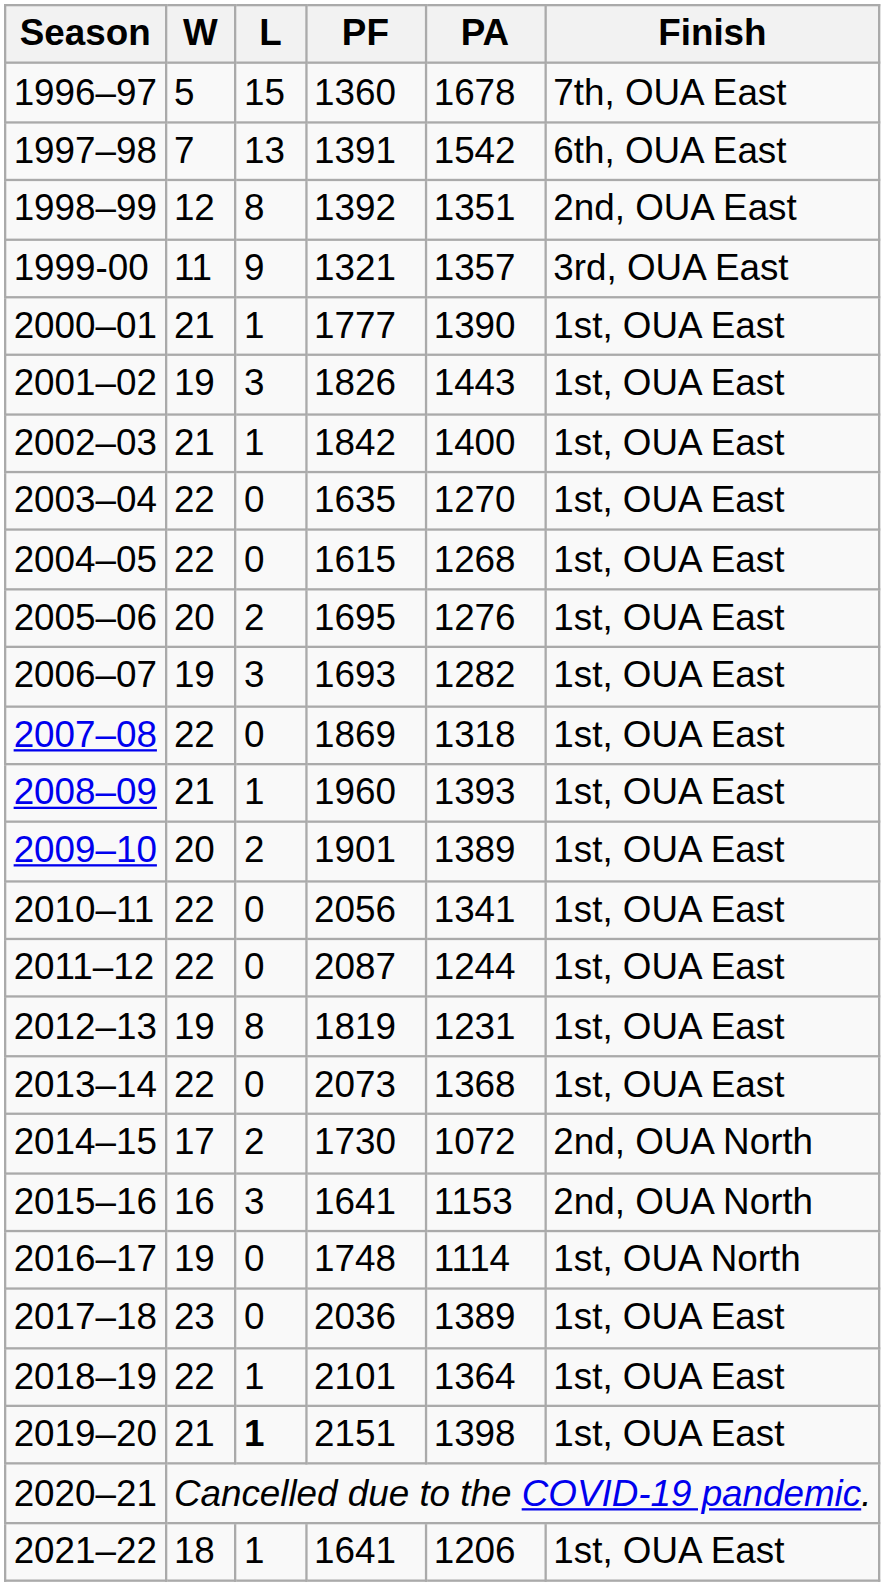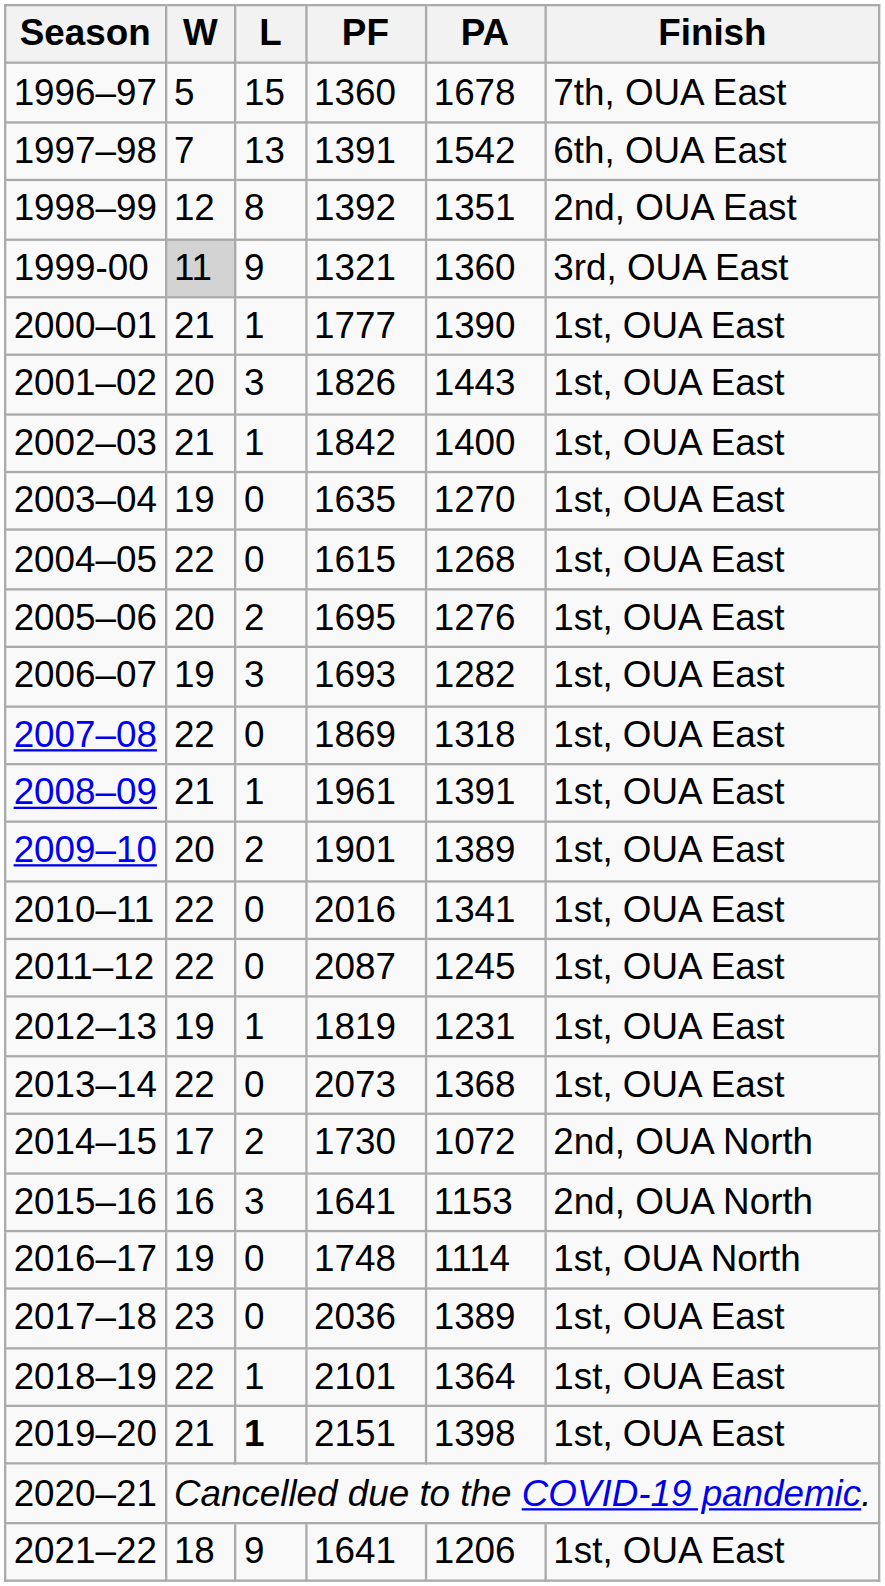1999-00 | W: no background -> lightgrey background
1999-00 | PA: 1357 -> 1360
2001–02 | W: 19 -> 20
2003–04 | W: 22 -> 19
2008–09 | PF: 1960 -> 1961
2008–09 | PA: 1393 -> 1391
2010–11 | PF: 2056 -> 2016
2011–12 | PA: 1244 -> 1245
2012–13 | L: 8 -> 1
2021–22 | L: 1 -> 9
